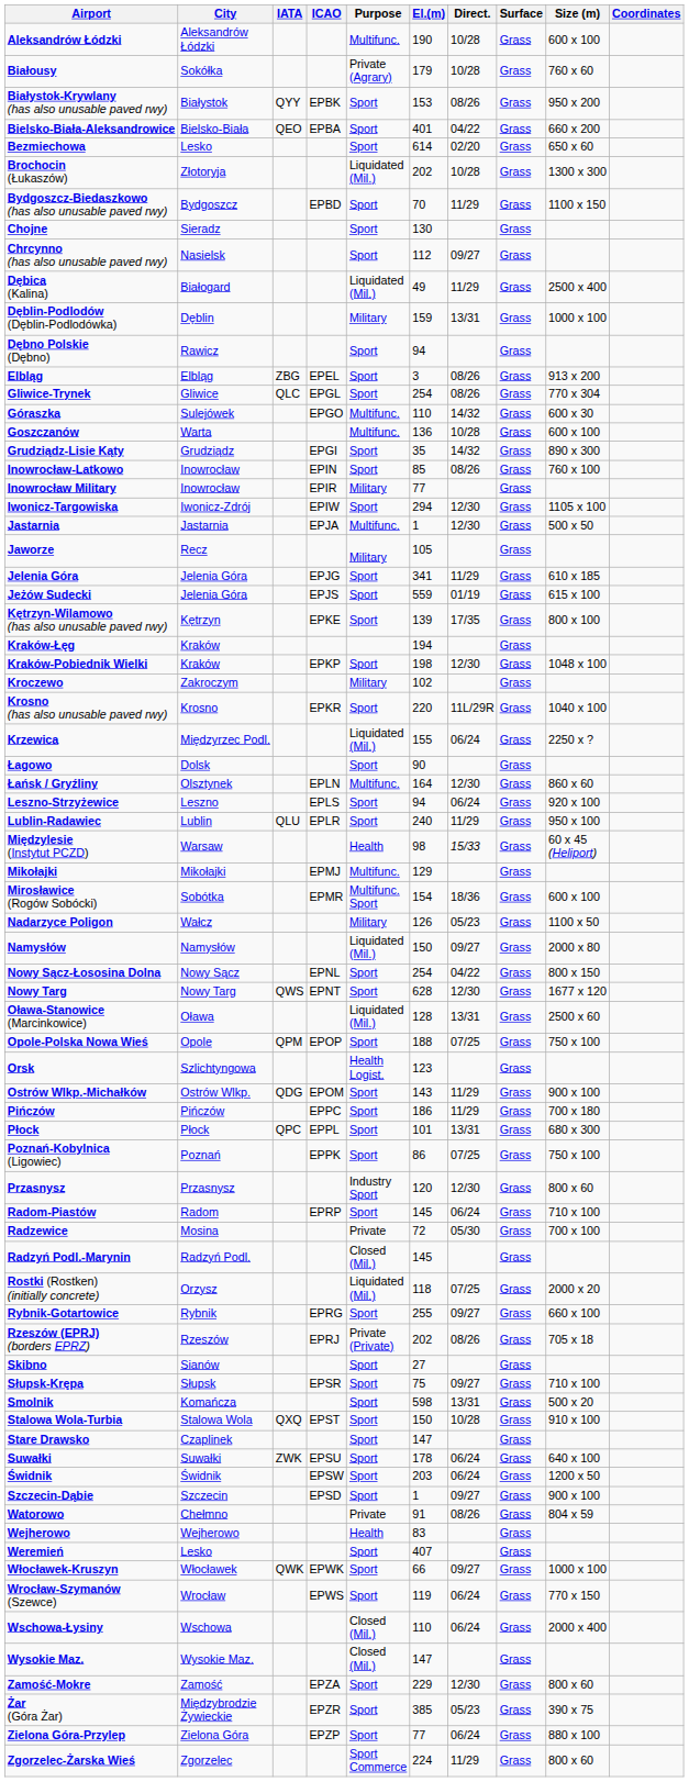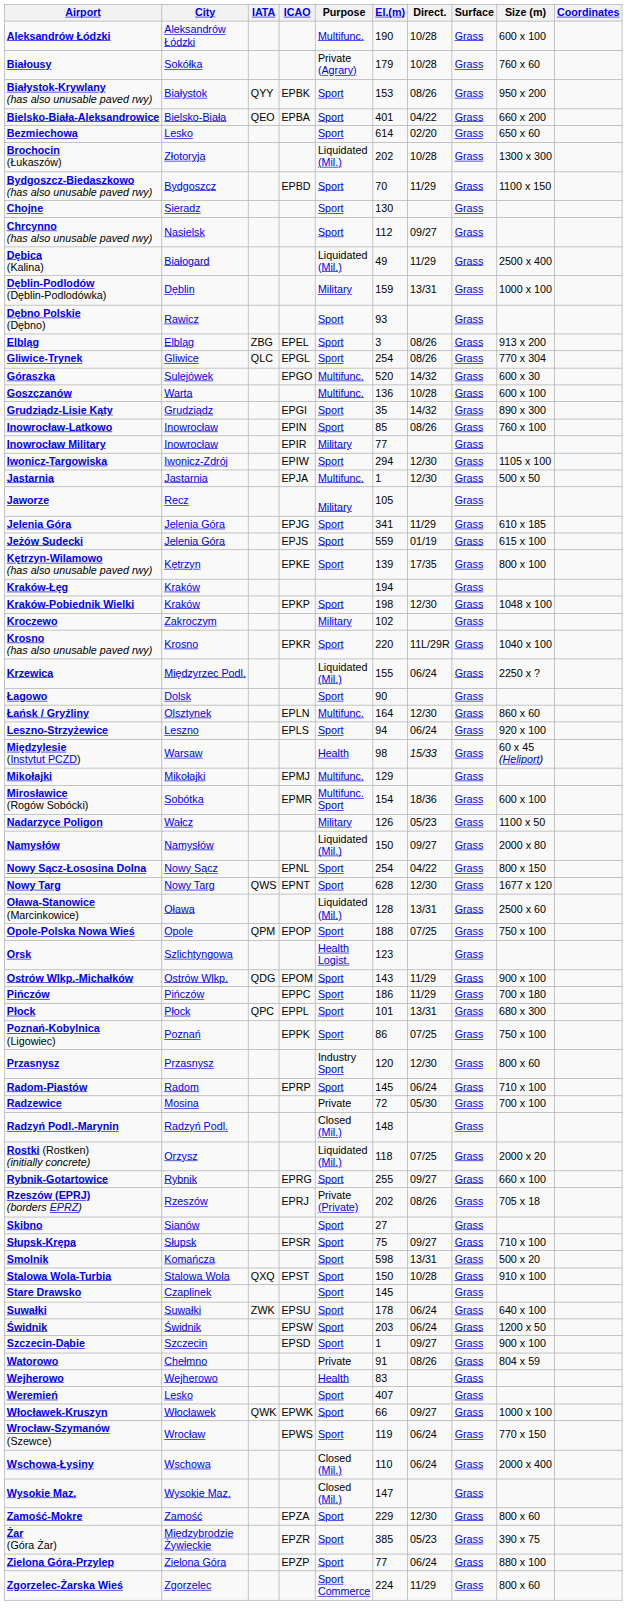Dębno Polskie (Dębno) | El.(m): 94 -> 93
Góraszka | El.(m): 110 -> 520
- row: Lublin-Radawiec | Lublin | QLU | EPLR | Sport | 240 | 11/29 | Grass | 950 x 100
Radzyń Podl.-Marynin | El.(m): 145 -> 148
Stare Drawsko | El.(m): 147 -> 145
